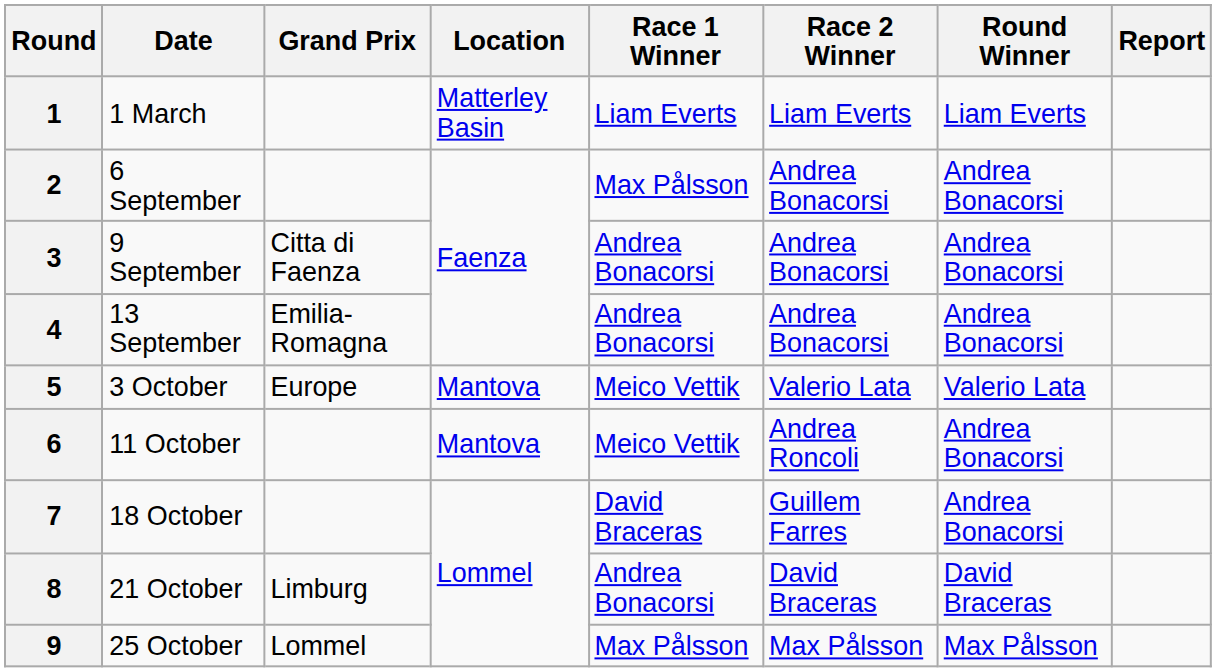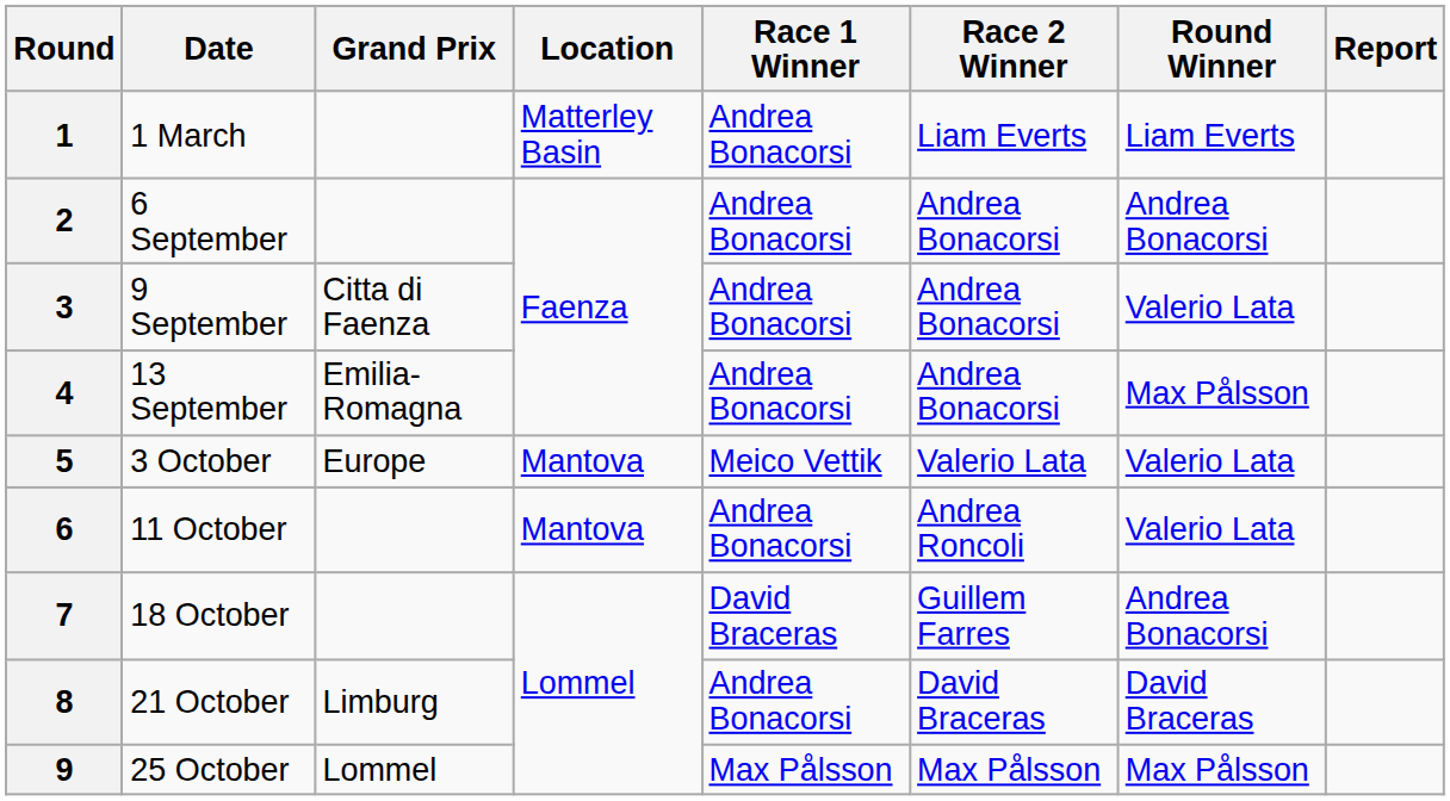1 | Race 1 Winner: Liam Everts -> Andrea Bonacorsi
2 | Race 1 Winner: Max Pålsson -> Andrea Bonacorsi
3 | Round Winner: Andrea Bonacorsi -> Valerio Lata
4 | Round Winner: Andrea Bonacorsi -> Max Pålsson
6 | Race 1 Winner: Meico Vettik -> Andrea Bonacorsi
6 | Round Winner: Andrea Bonacorsi -> Valerio Lata
